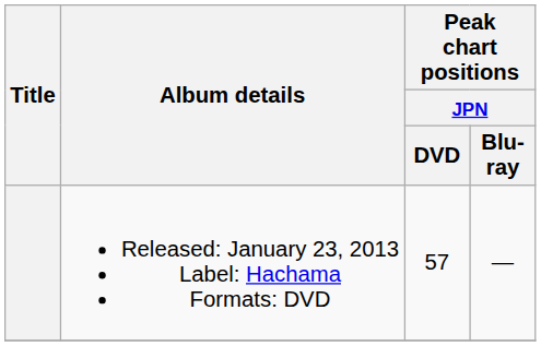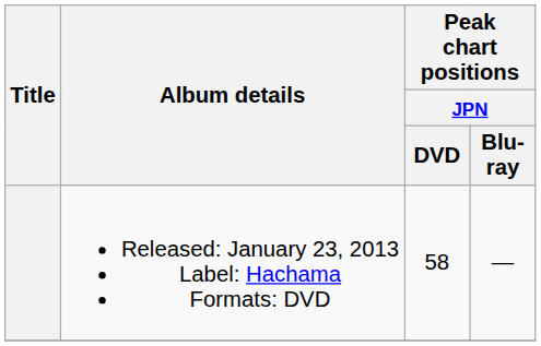Released: January 23, 2013 Label: Hachama Formats: DVD | Peak chart positions / JPN / DVD: 57 -> 58
